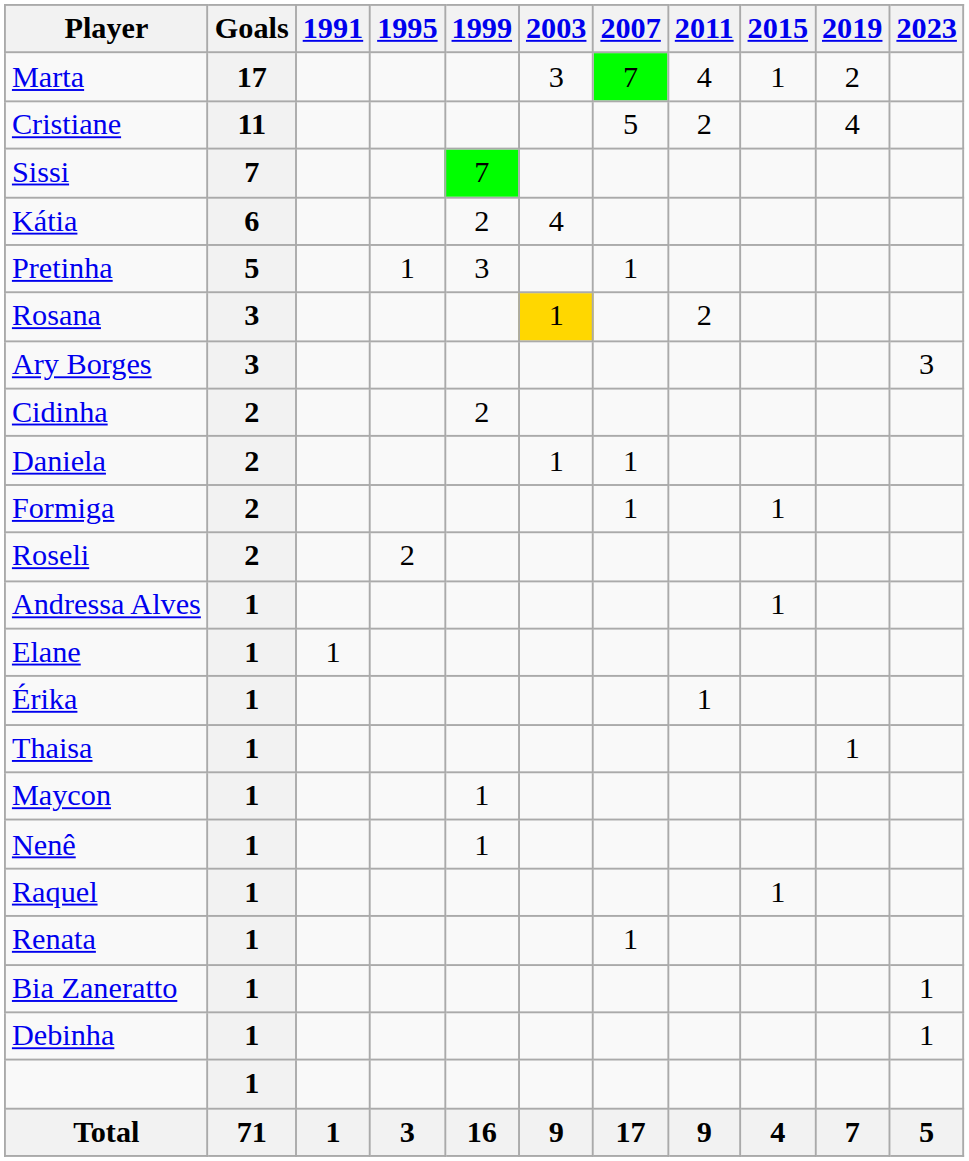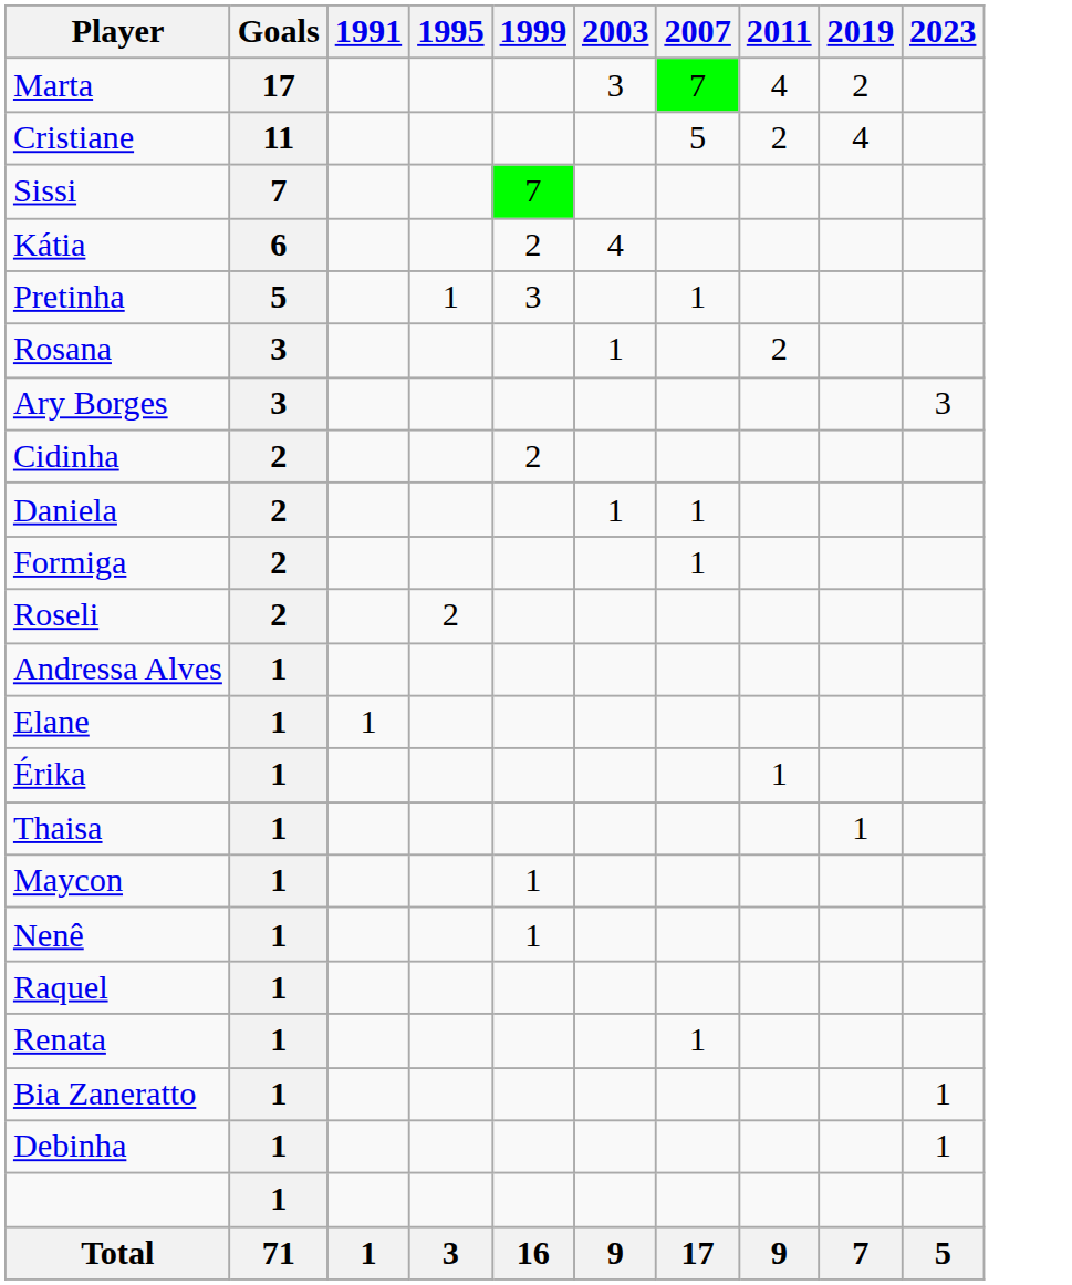- column: 2015 | 1 | 1 | 1 | 1 | 4
Rosana | 2003: gold background -> no background
